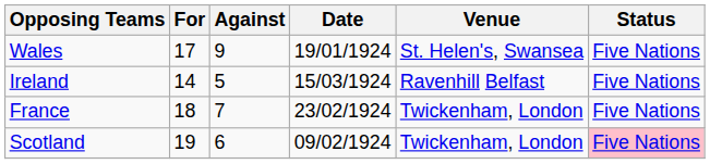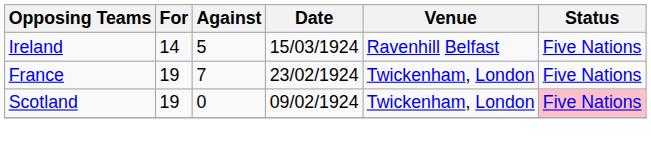- row: Wales | 17 | 9 | 19/01/1924 | St. Helen's, Swansea | Five Nations
France | For: 18 -> 19
Scotland | Against: 6 -> 0
